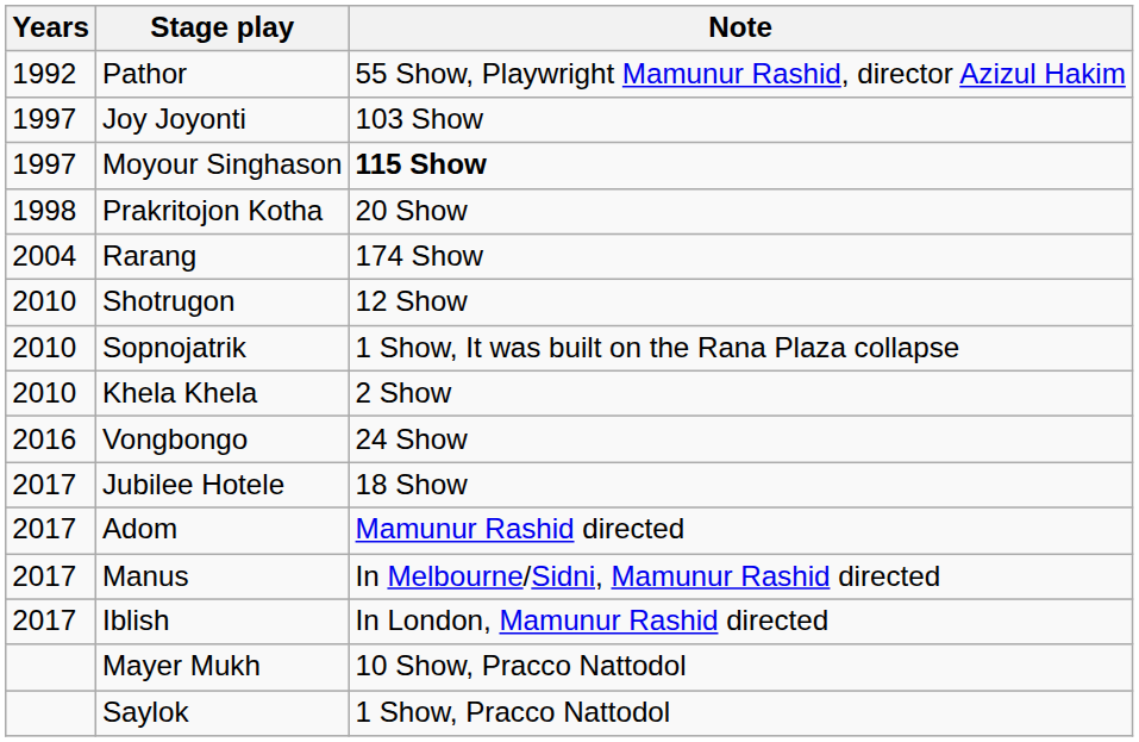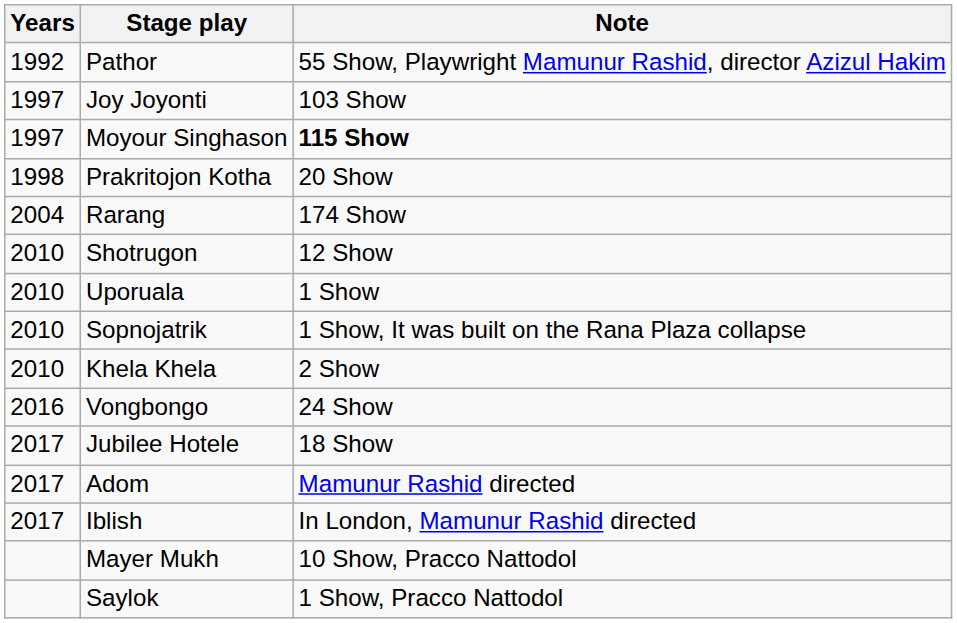+ row: 2010 | Uporuala | 1 Show
- row: 2017 | Manus | In Melbourne/Sidni, Mamunur Rashid directed
